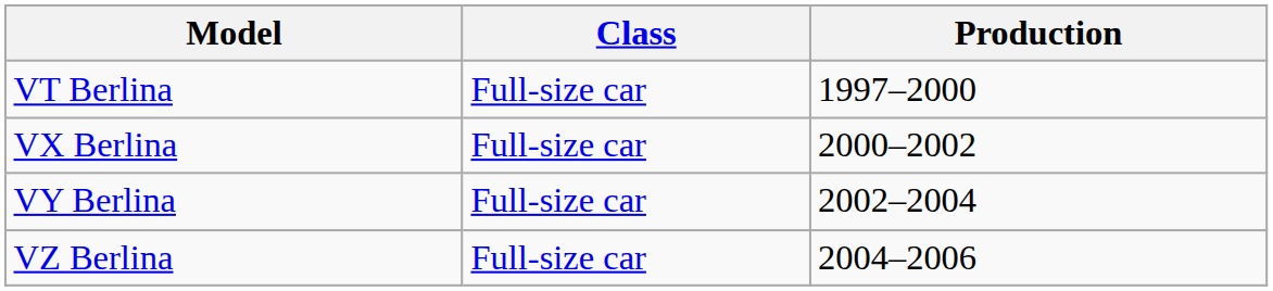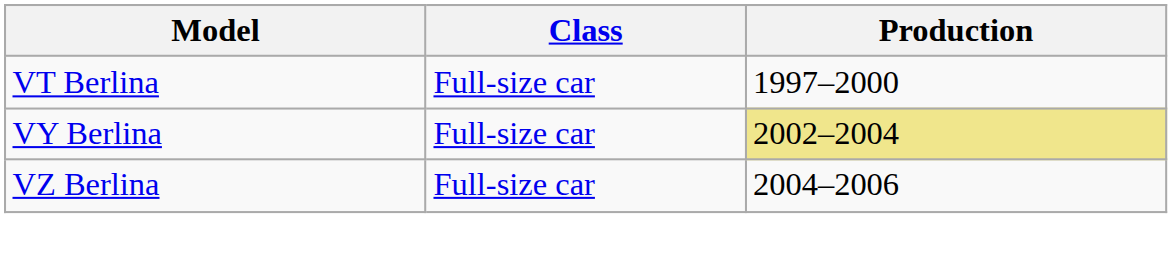- row: VX Berlina | Full-size car | 2000–2002
VY Berlina | Production: no background -> khaki background
